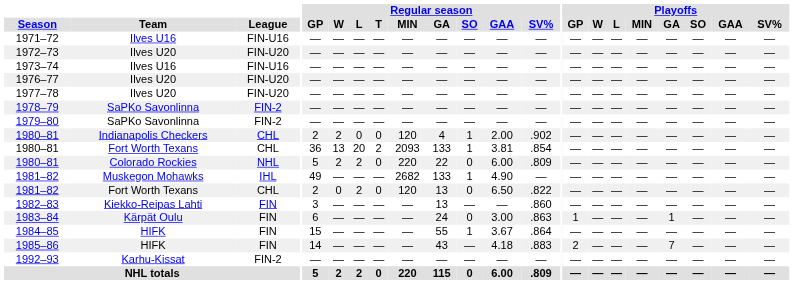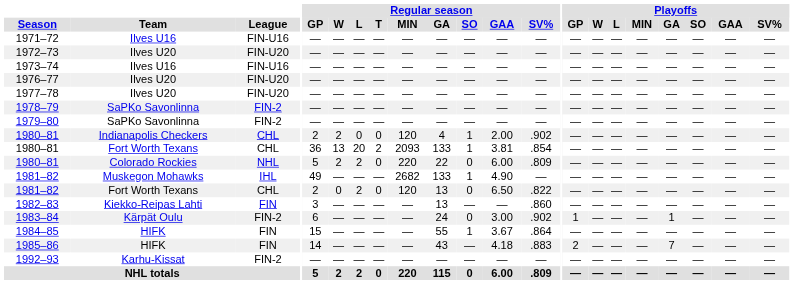1983–84 | League: FIN -> FIN-2
1983–84 | Regular season / SV%: .863 -> .902
